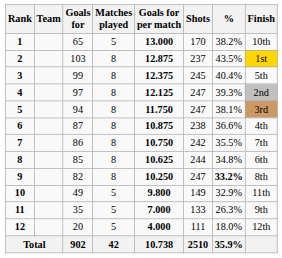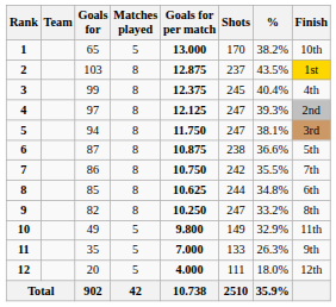3 | Finish: 5th -> 4th
6 | Finish: 4th -> 5th
9 | %: bold -> normal
